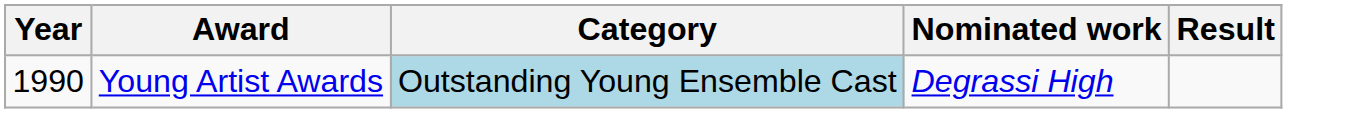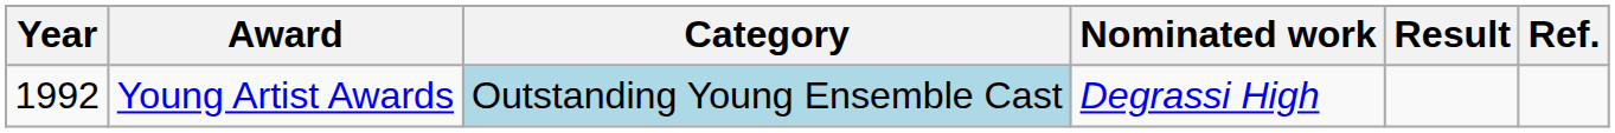+ column: Ref.
Young Artist Awards | Year: 1990 -> 1992
